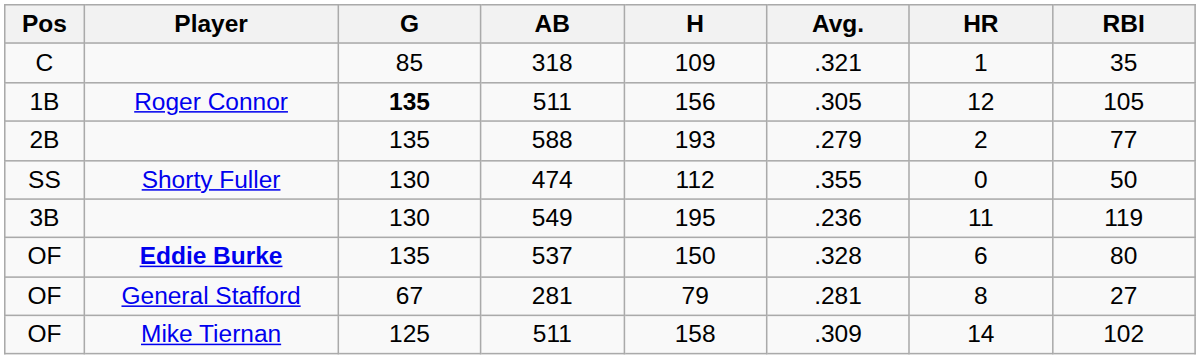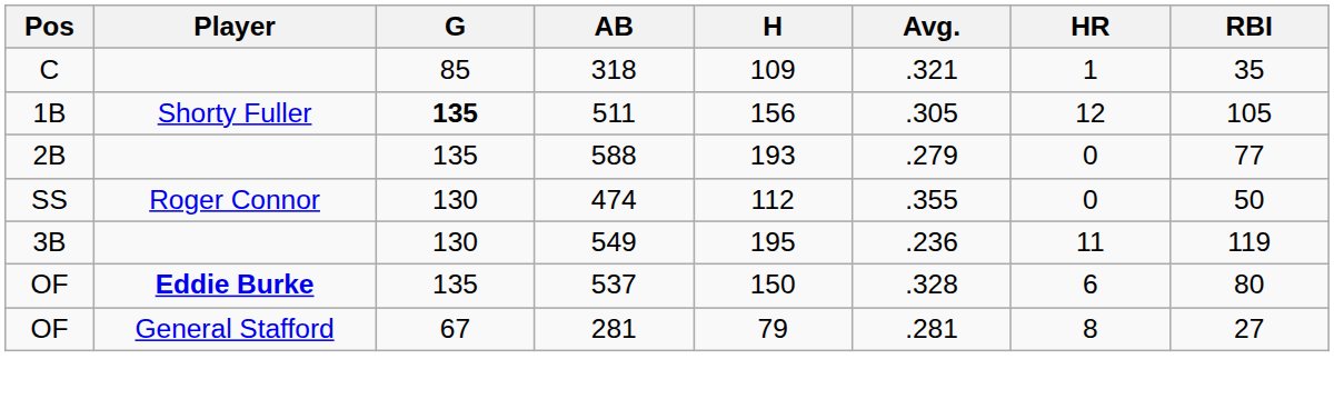1B / 511 | Player: Roger Connor -> Shorty Fuller
588 | HR: 2 -> 0
474 | Player: Shorty Fuller -> Roger Connor
- row: OF | Mike Tiernan | 125 | 511 | 158 | .309 | 14 | 102
